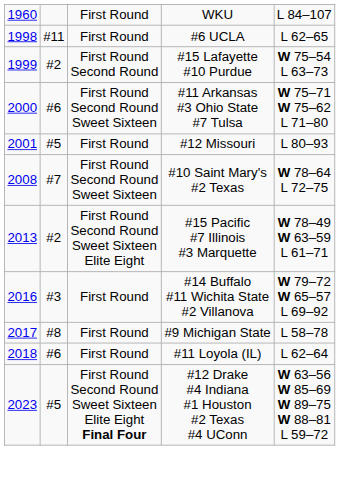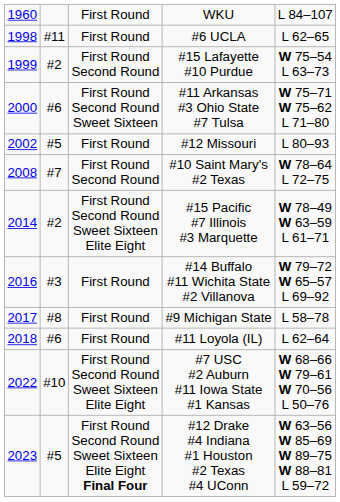#12 Missouri | column 1: 2001 -> 2002
#10 Saint Mary's #2 Texas | column 3: First Round Second Round Sweet Sixteen -> First Round Second Round
#15 Pacific #7 Illinois #3 Marquette | column 1: 2013 -> 2014
+ row: 2022 | #10 | First Round Second Round Sweet Sixteen Elite Eight | #7 USC #2 Auburn #11 Iowa State #1 Kansas | W 68–66 W 79–61 W 70–56 L 50–76
